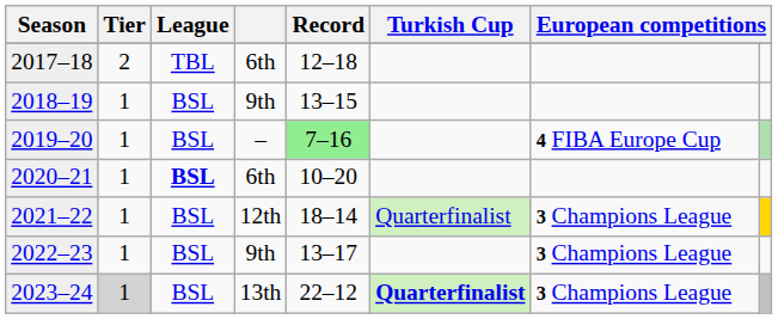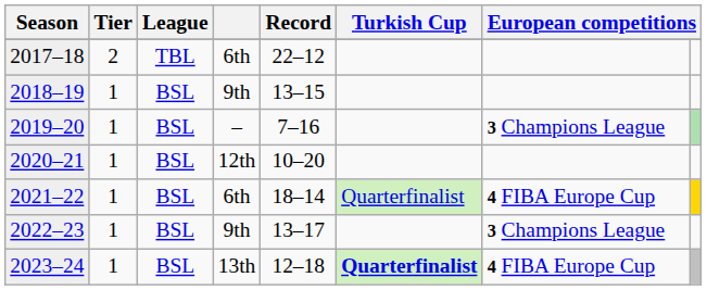2017–18 | Record: 12–18 -> 22–12
2019–20 | Record: lightgreen background -> no background
2019–20 | column 7: 4 FIBA Europe Cup -> 3 Champions League
2020–21 | League: bold -> normal
2020–21 | column 4: 6th -> 12th
2021–22 | column 4: 12th -> 6th
2021–22 | column 7: 3 Champions League -> 4 FIBA Europe Cup
2023–24 | Tier: lightgrey background -> no background
2023–24 | Record: 22–12 -> 12–18
2023–24 | column 7: 3 Champions League -> 4 FIBA Europe Cup
